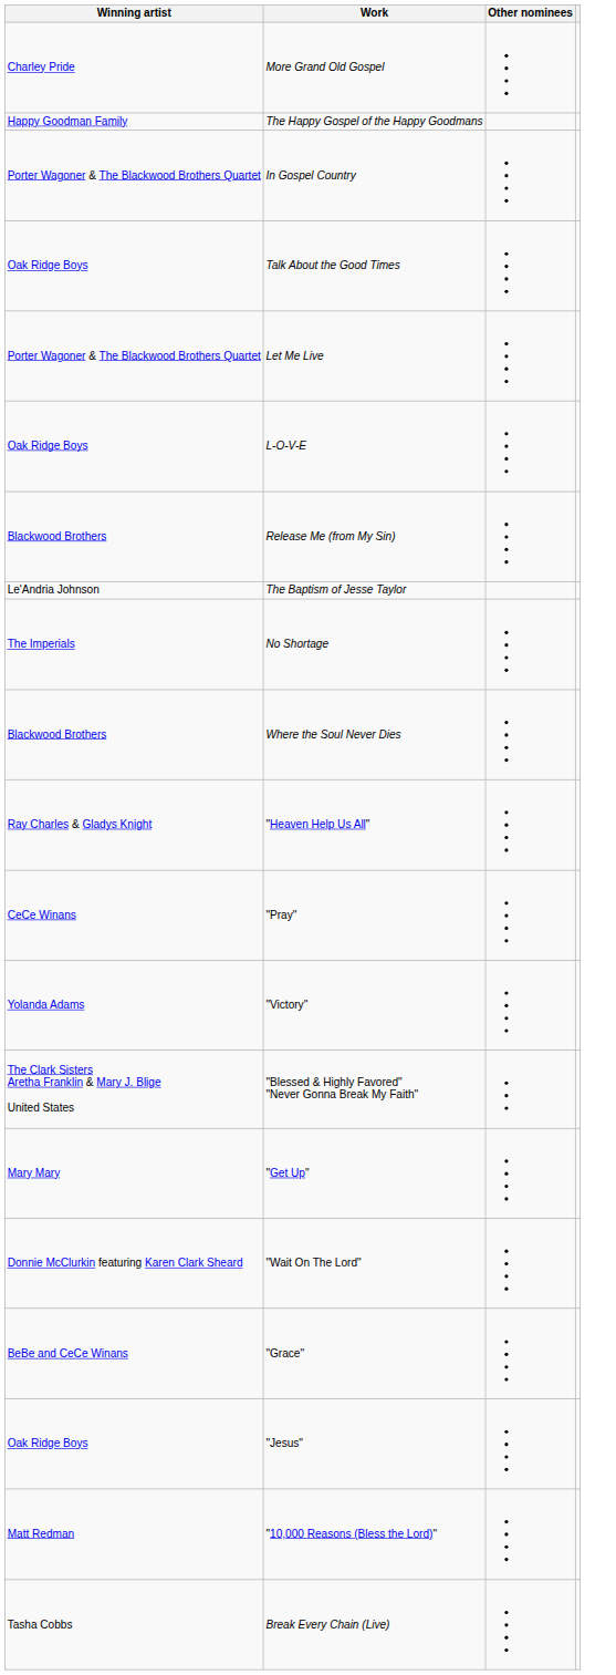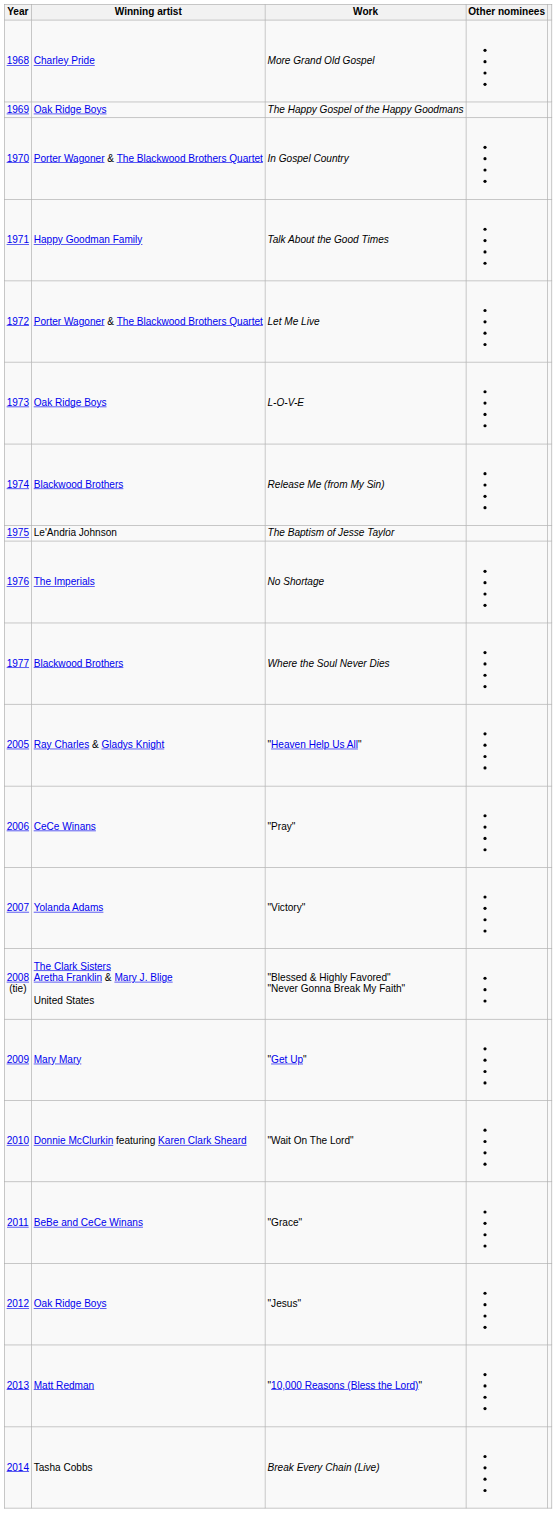+ column: Year | 1968 | 1969 | 1970 | 1971 | 1972 | 1973 | 1974 | 1975 | 1976 | 1977 | 2005 | 2006 | 2007 | 2008 (tie) | 2009 | 2010 | 2011 | 2012 | 2013 | 2014
The Happy Gospel of the Happy Goodmans | Winning artist: Happy Goodman Family -> Oak Ridge Boys
Talk About the Good Times | Winning artist: Oak Ridge Boys -> Happy Goodman Family
